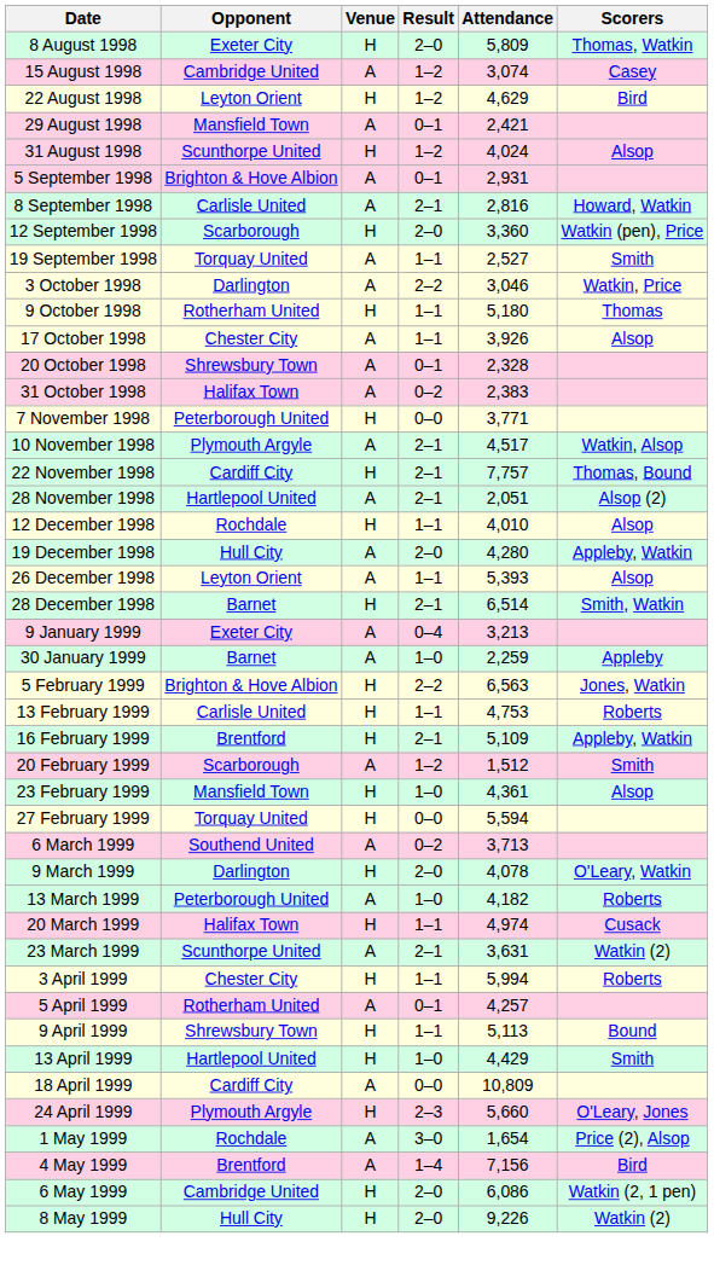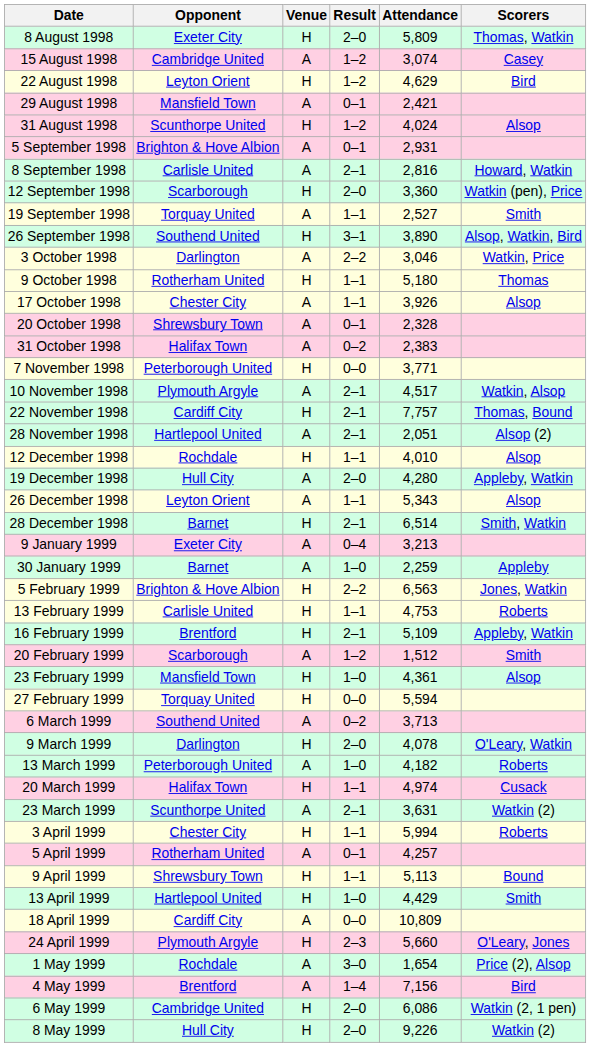+ row: 26 September 1998 | Southend United | H | 3–1 | 3,890 | Alsop, Watkin, Bird
26 December 1998 | Attendance: 5,393 -> 5,343
